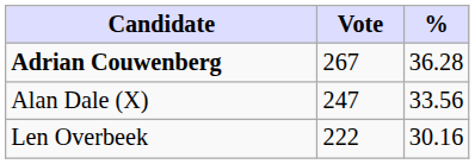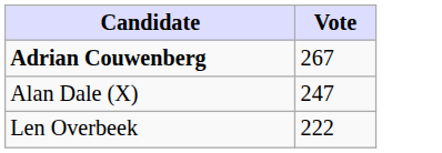- column: % | 36.28 | 33.56 | 30.16
